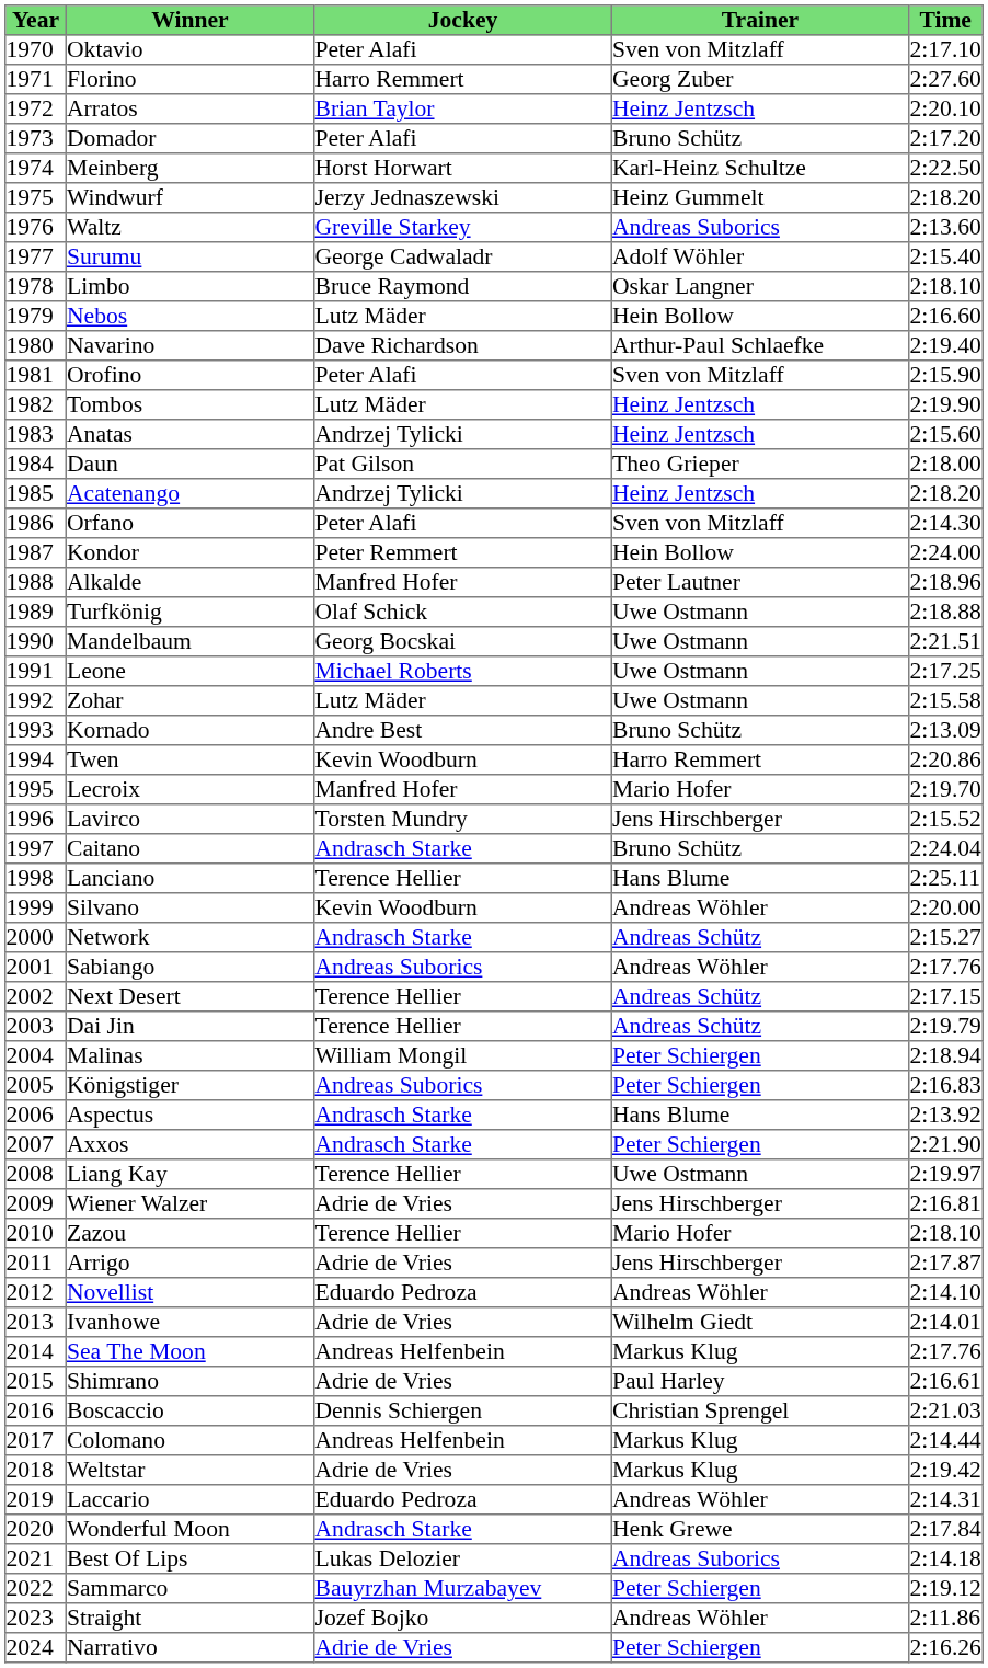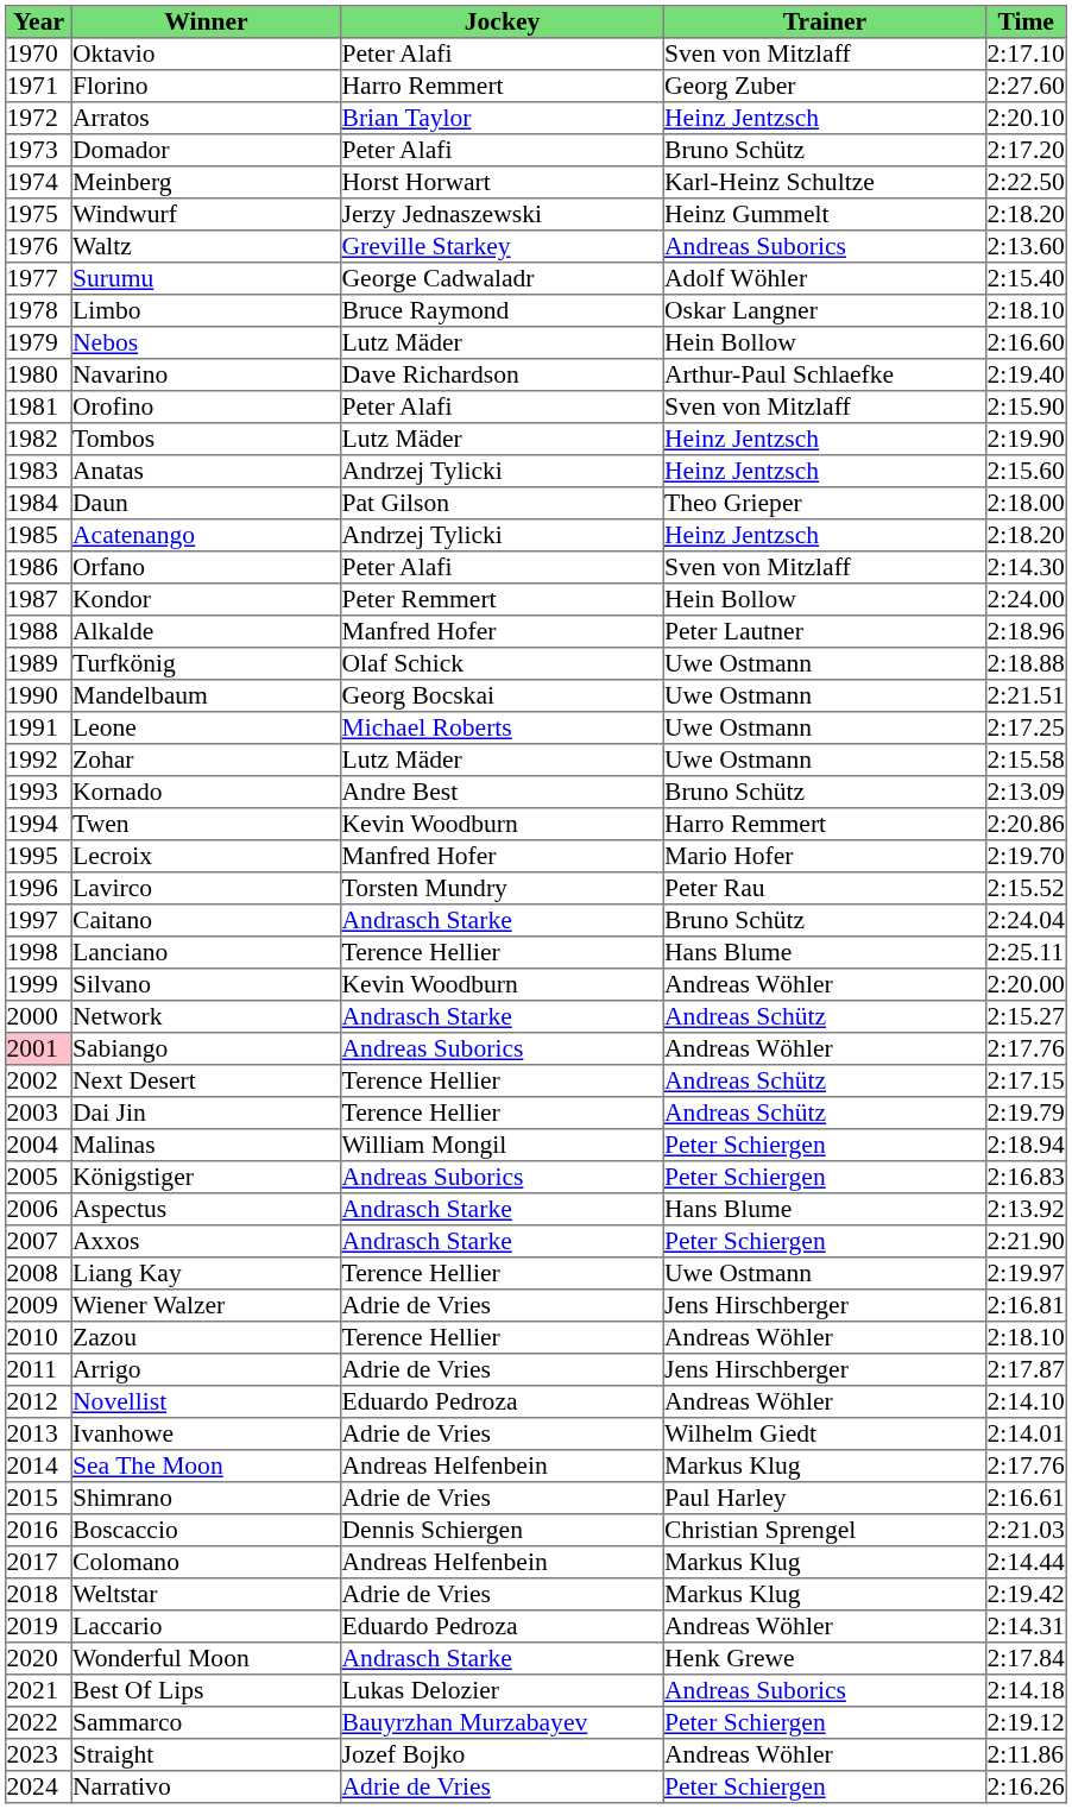Lavirco | Trainer: Jens Hirschberger -> Peter Rau
Sabiango | Year: no background -> pink background
Zazou | Trainer: Mario Hofer -> Andreas Wöhler
